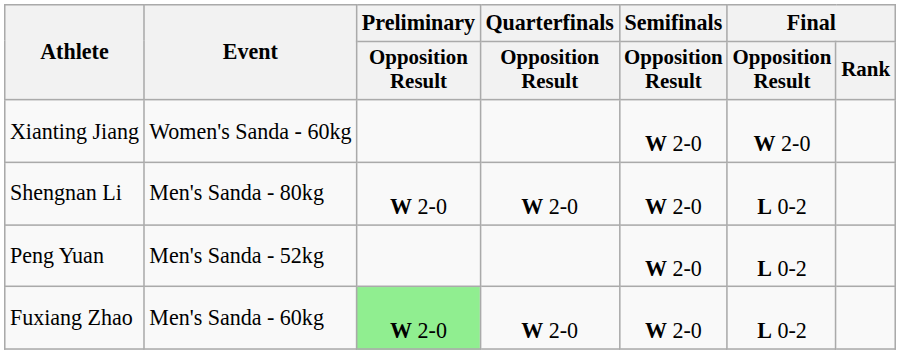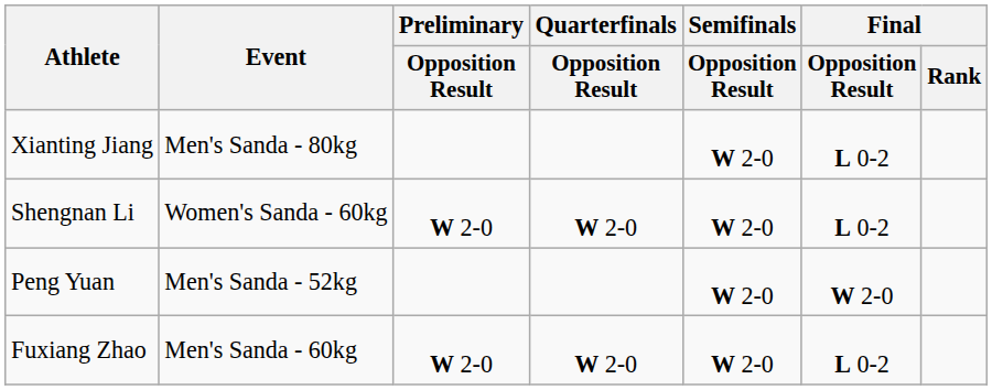Xianting Jiang | Event: Women's Sanda - 60kg -> Men's Sanda - 80kg
Xianting Jiang | Final / Opposition Result: W 2-0 -> L 0-2
Shengnan Li | Event: Men's Sanda - 80kg -> Women's Sanda - 60kg
Peng Yuan | Final / Opposition Result: L 0-2 -> W 2-0
Fuxiang Zhao | Preliminary / Opposition Result: lightgreen background -> no background
